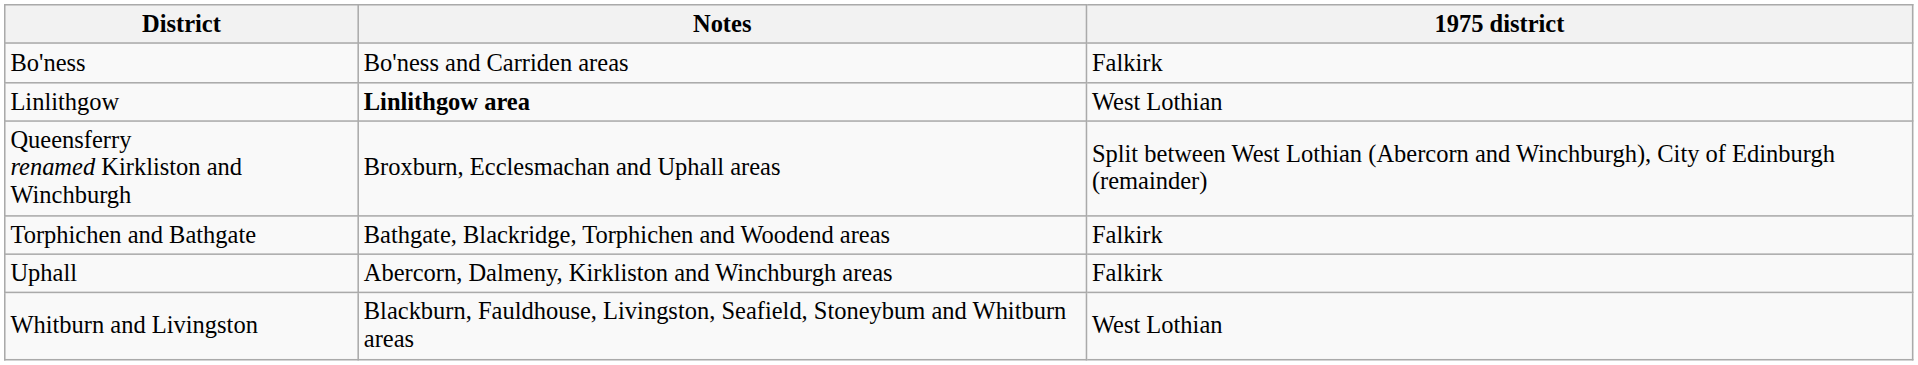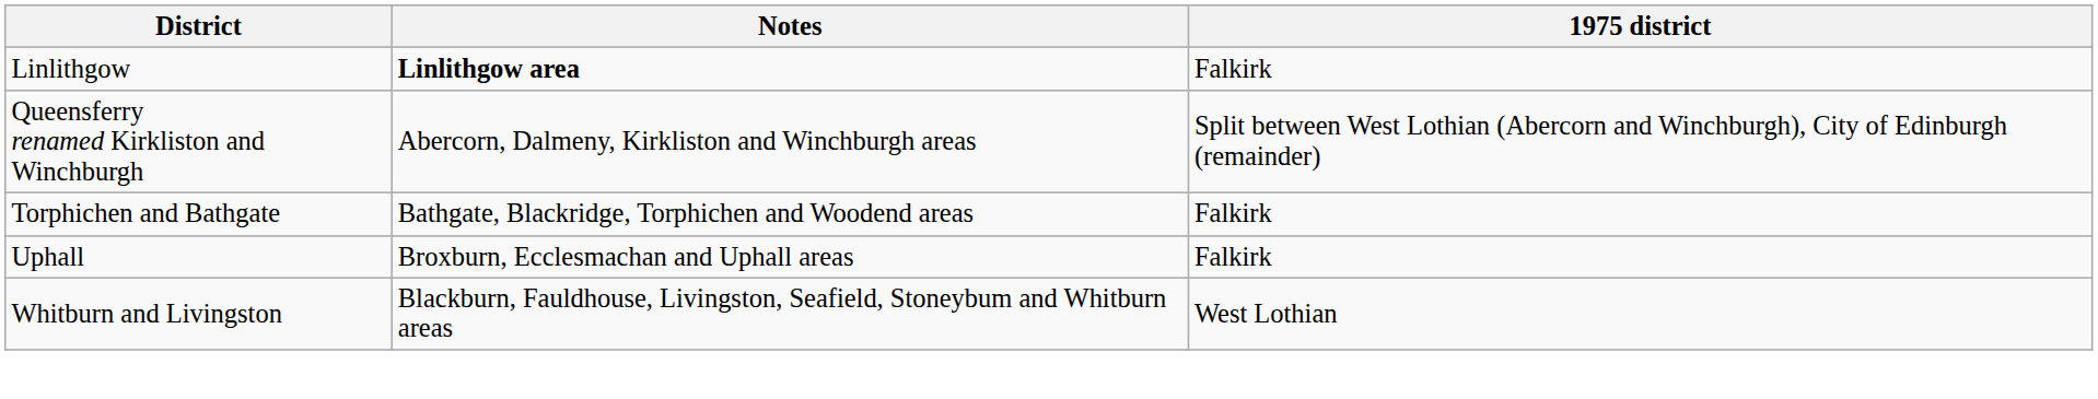- row: Bo'ness | Bo'ness and Carriden areas | Falkirk
Linlithgow | 1975 district: West Lothian -> Falkirk
Queensferry renamed Kirkliston and Winchburgh | Notes: Broxburn, Ecclesmachan and Uphall areas -> Abercorn, Dalmeny, Kirkliston and Winchburgh areas
Uphall | Notes: Abercorn, Dalmeny, Kirkliston and Winchburgh areas -> Broxburn, Ecclesmachan and Uphall areas
